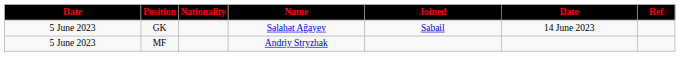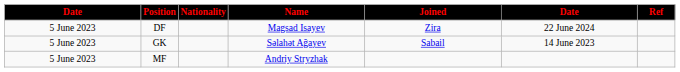+ row: 5 June 2023 | DF | Magsad Isayev | Zira | 22 June 2024
